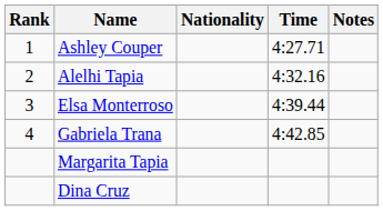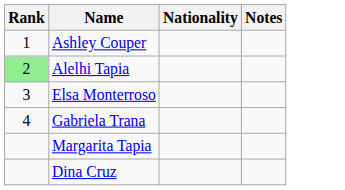- column: Time | 4:27.71 | 4:32.16 | 4:39.44 | 4:42.85
Alelhi Tapia | Rank: no background -> lightgreen background
